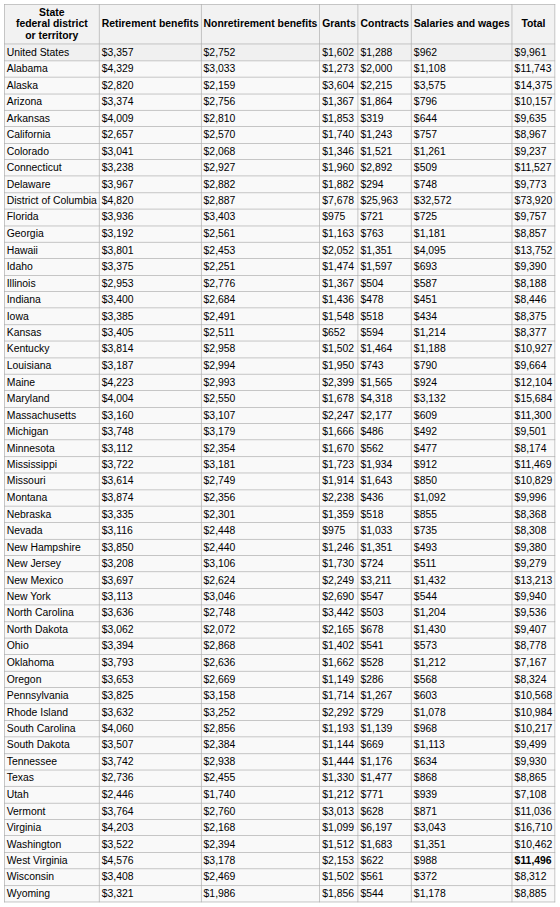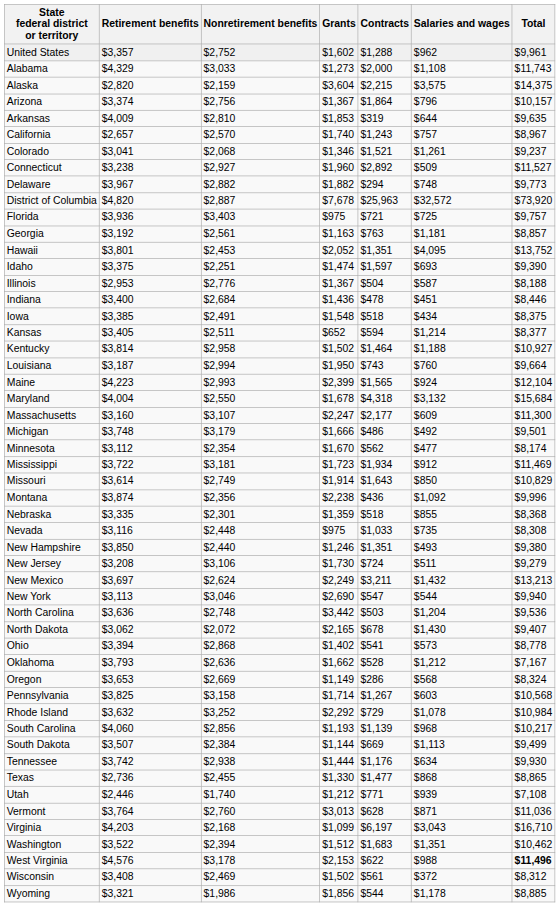Louisiana | Salaries and wages: $790 -> $760
